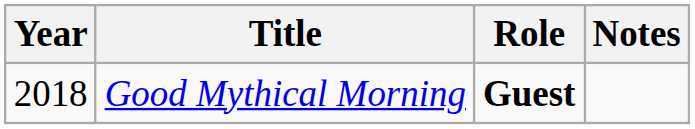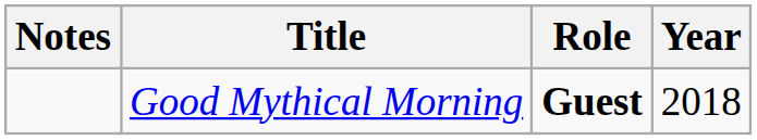columns swapped: Year <-> Notes
